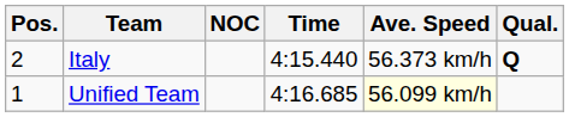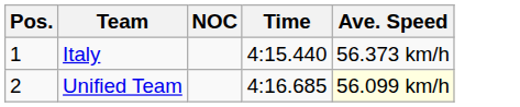- column: Qual. | Q
Italy | Pos.: 2 -> 1
Unified Team | Pos.: 1 -> 2
